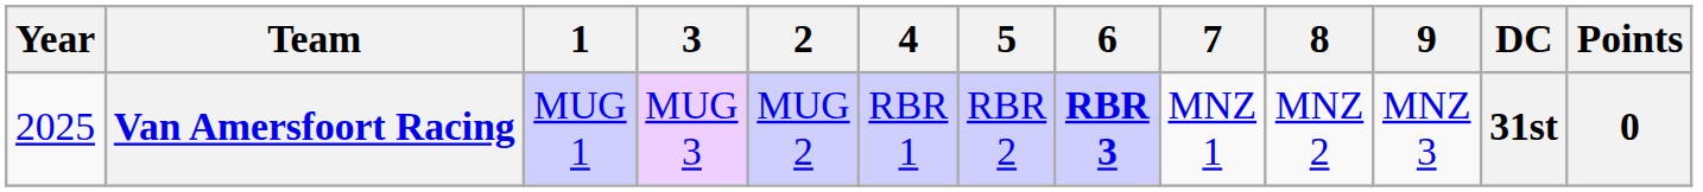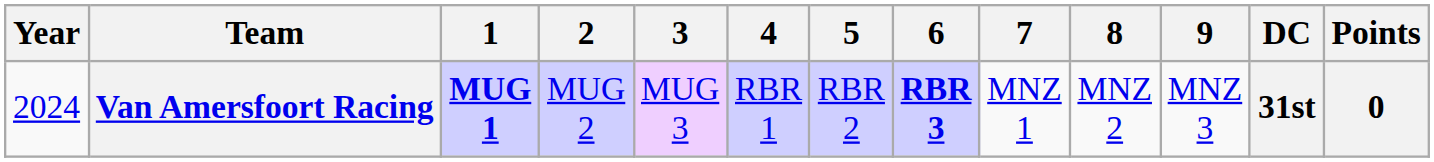columns swapped: 2 <-> 3
Van Amersfoort Racing | Year: 2025 -> 2024
Van Amersfoort Racing | 1: normal -> bold
